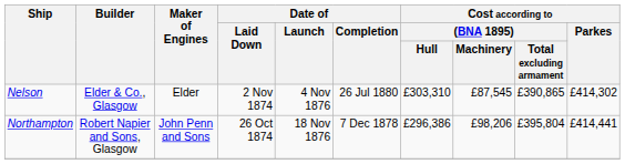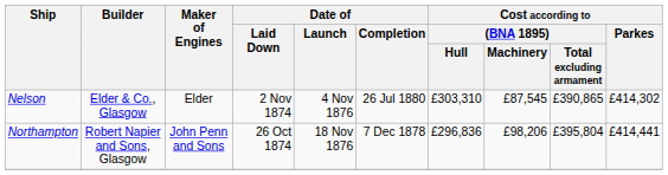Northampton | Cost according to / (BNA 1895) / Hull: £296,386 -> £296,836
